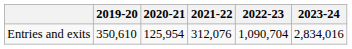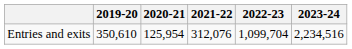Entries and exits | 2022-23: 1,090,704 -> 1,099,704
Entries and exits | 2023-24: 2,834,016 -> 2,234,516
